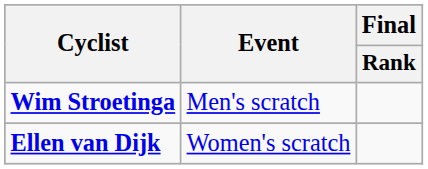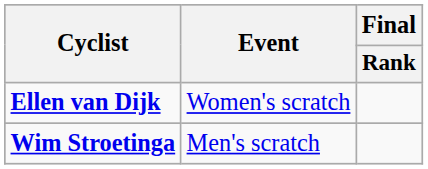rows swapped: Wim Stroetinga <-> Ellen van Dijk
